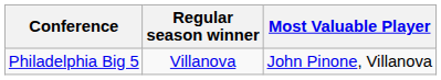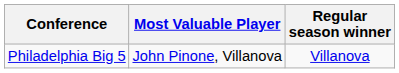columns swapped: Regular season winner <-> Most Valuable Player
